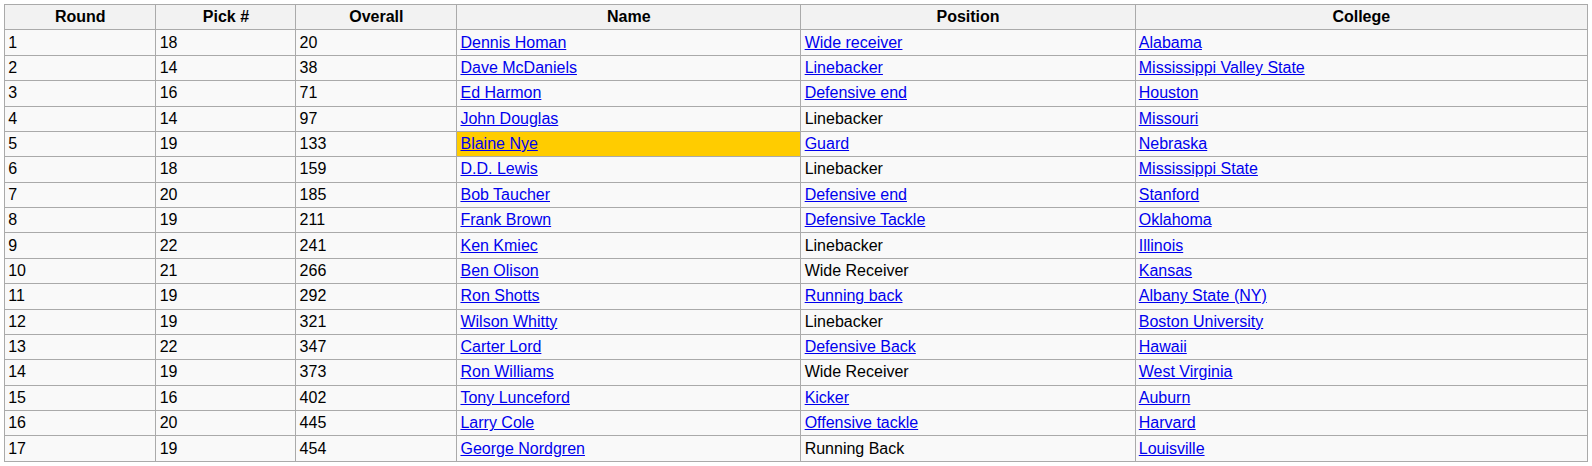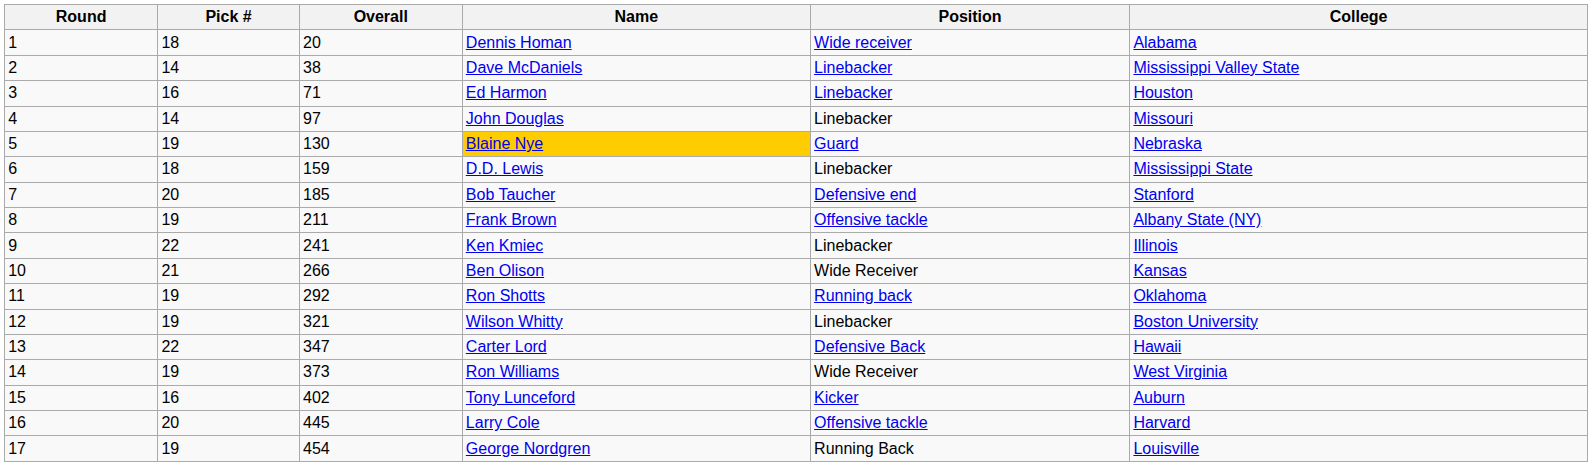Ed Harmon | Position: Defensive end -> Linebacker
Blaine Nye | Overall: 133 -> 130
Frank Brown | Position: Defensive Tackle -> Offensive tackle
Frank Brown | College: Oklahoma -> Albany State (NY)
Ron Shotts | College: Albany State (NY) -> Oklahoma
